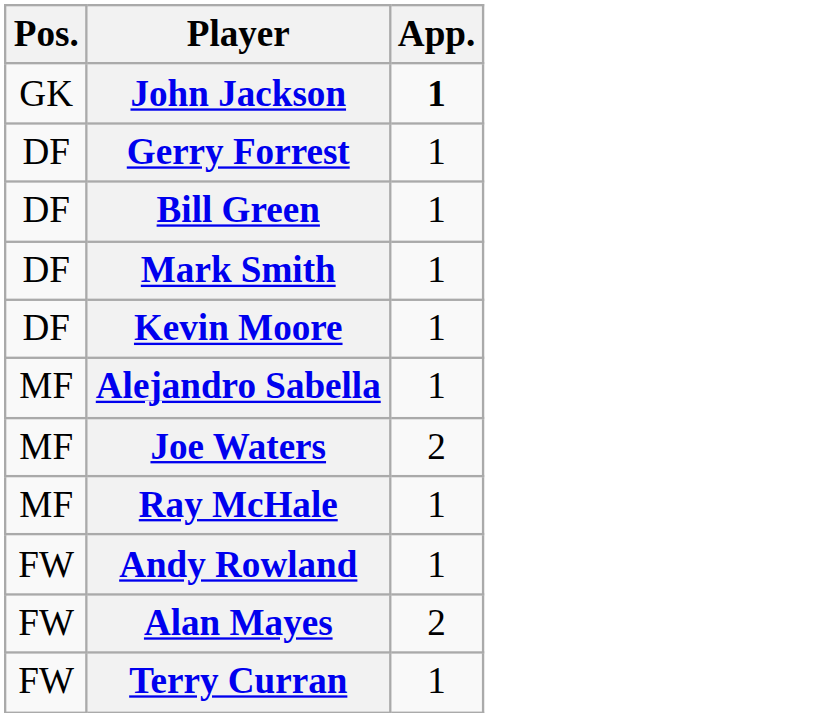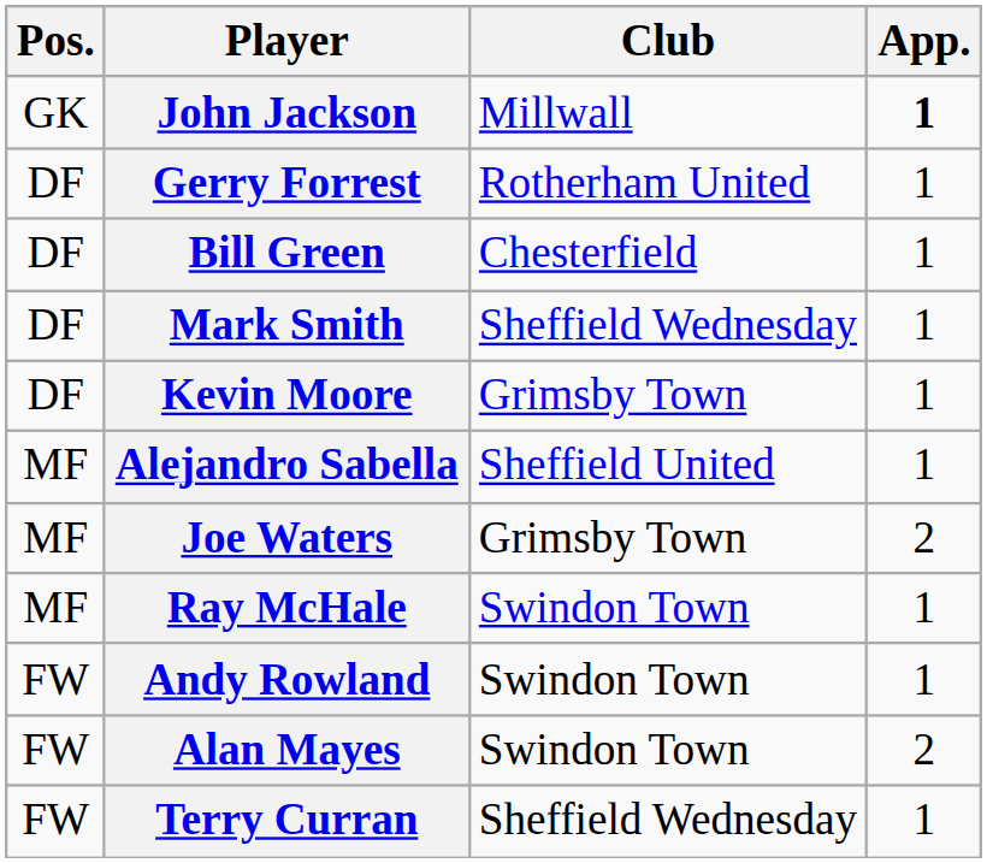+ column: Club | Millwall | Rotherham United | Chesterfield | Sheffield Wednesday | Grimsby Town | Sheffield United | Grimsby Town | Swindon Town | Swindon Town | Swindon Town | Sheffield Wednesday
